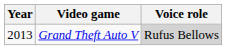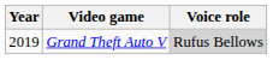Grand Theft Auto V | Year: 2013 -> 2019
